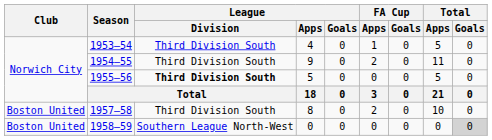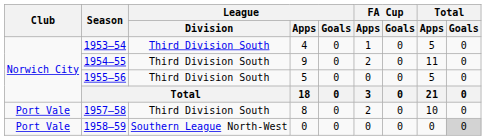1955–56 | League / Division: bold -> normal
1957–58 | Club: Boston United -> Port Vale
1958–59 | Club: Boston United -> Port Vale
